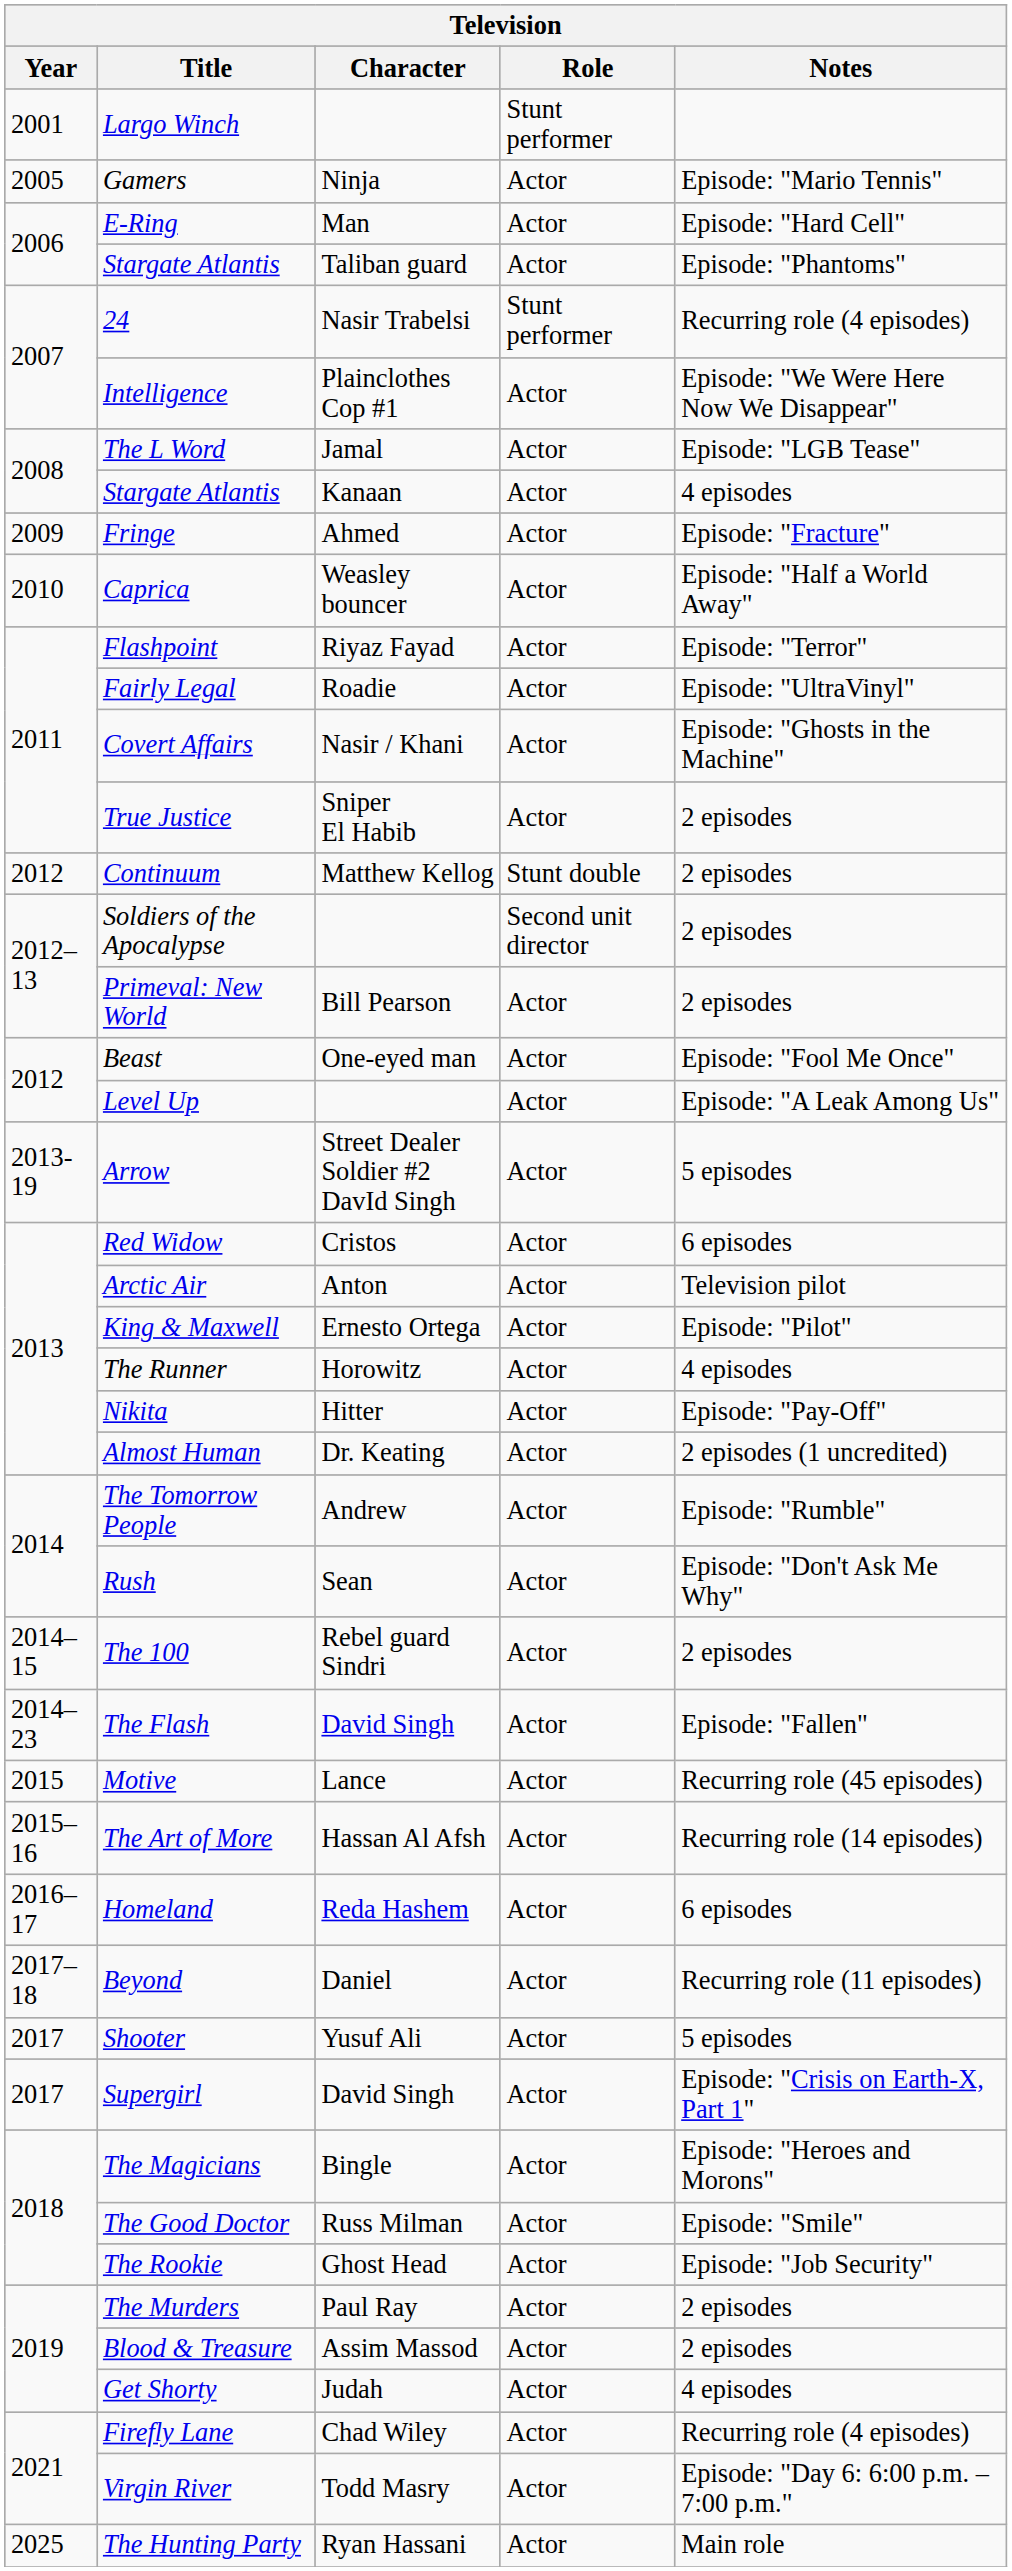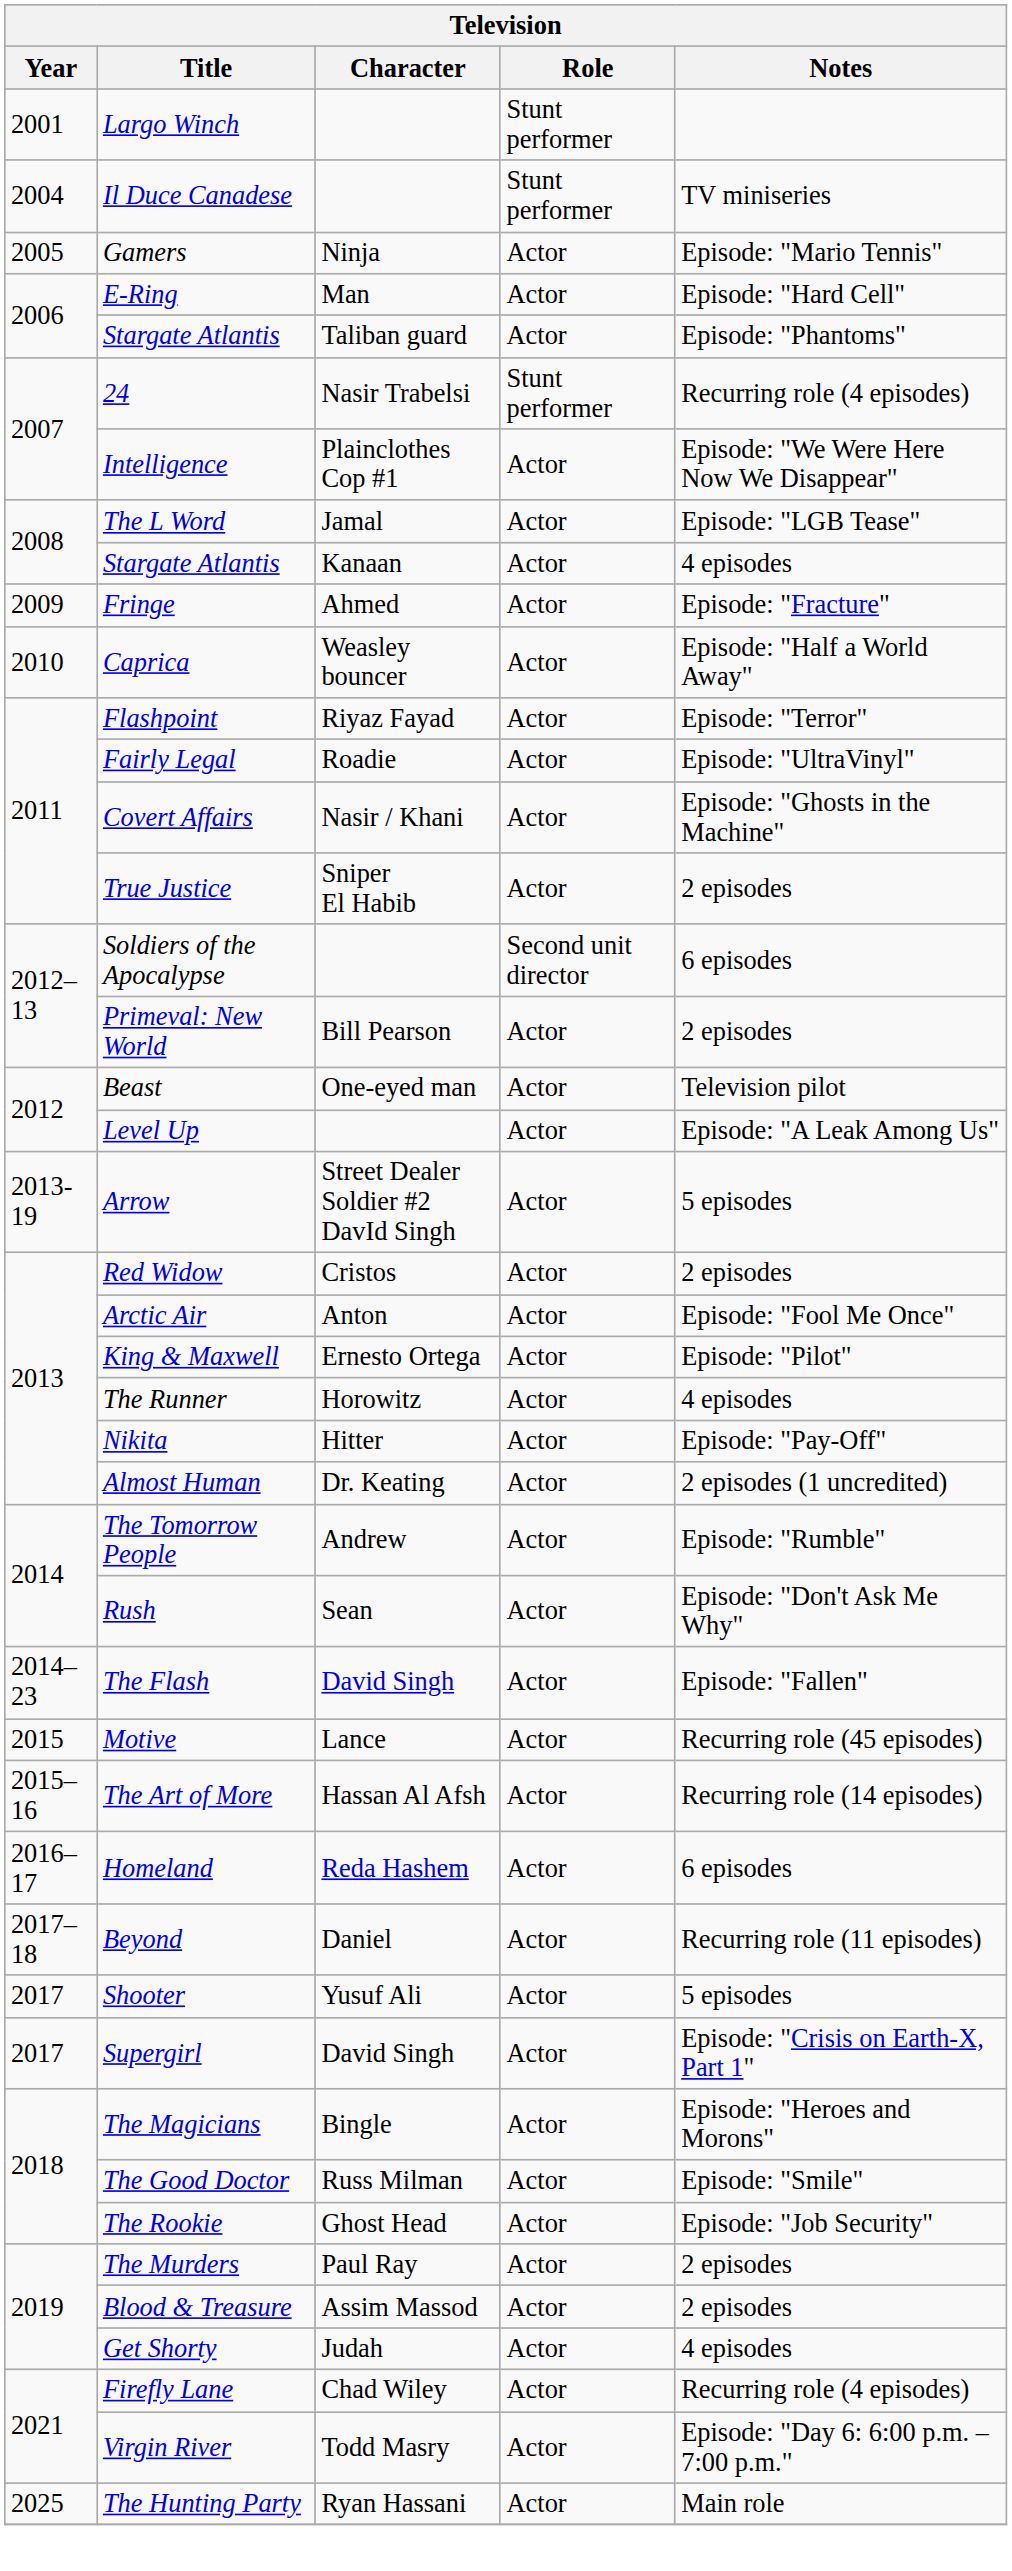+ row: 2004 | Il Duce Canadese | Stunt performer | TV miniseries
- row: 2012 | Continuum | Matthew Kellog | Stunt double | 2 episodes
Soldiers of the Apocalypse | Notes: 2 episodes -> 6 episodes
Beast | Notes: Episode: "Fool Me Once" -> Television pilot
Red Widow | Notes: 6 episodes -> 2 episodes
Arctic Air | Notes: Television pilot -> Episode: "Fool Me Once"
- row: 2014–15 | The 100 | Rebel guard Sindri | Actor | 2 episodes
